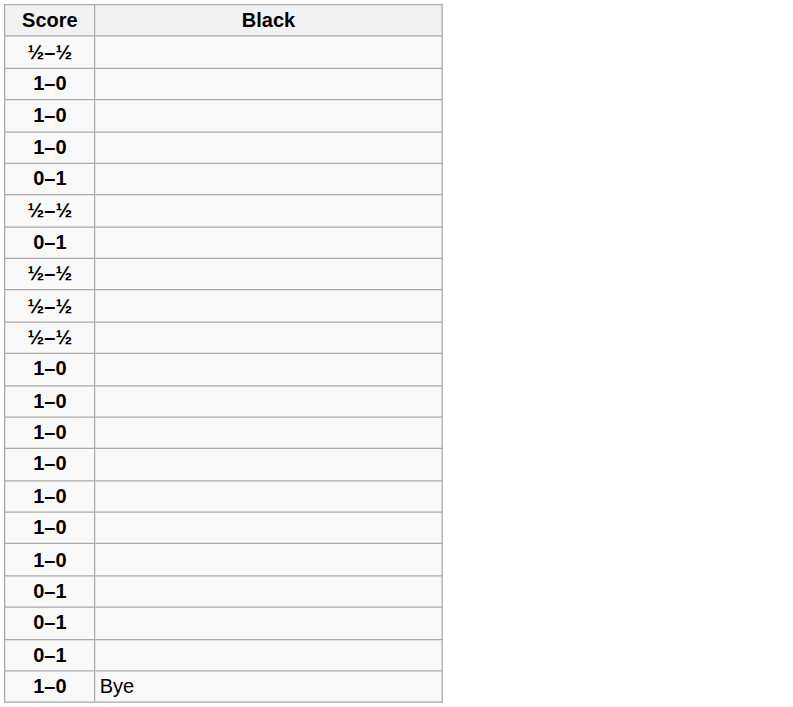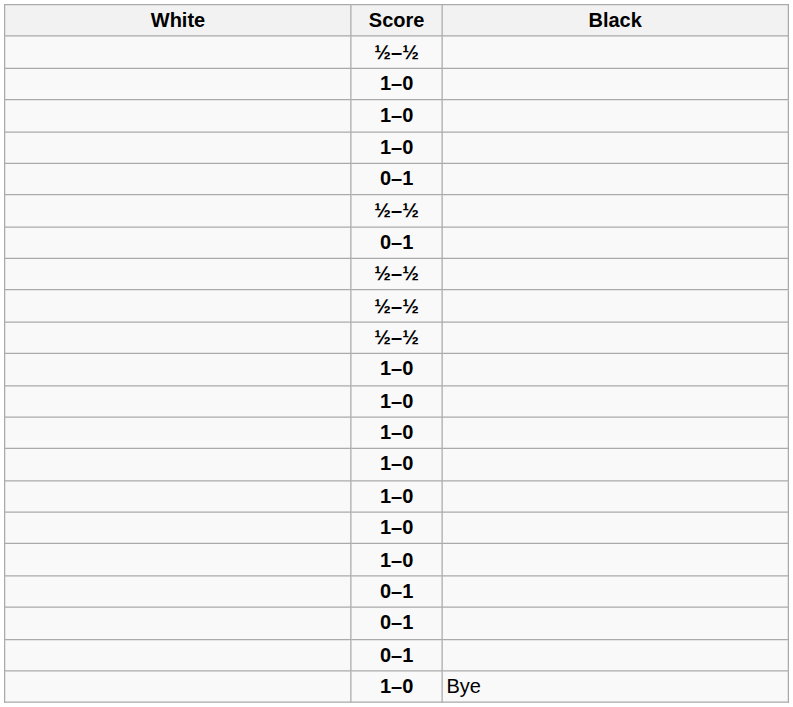+ column: White
